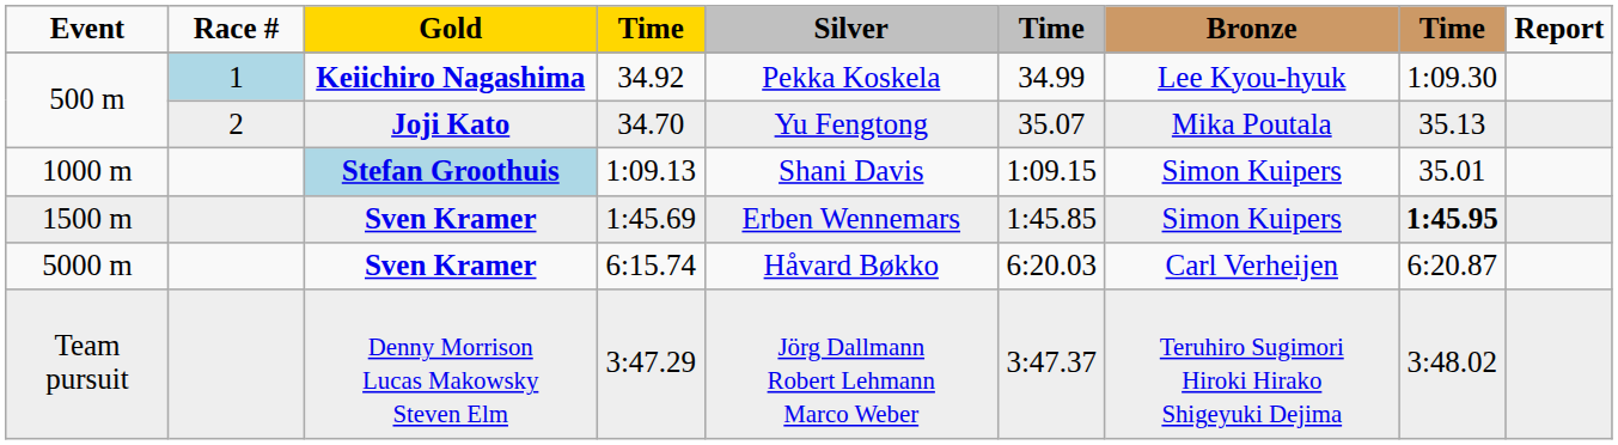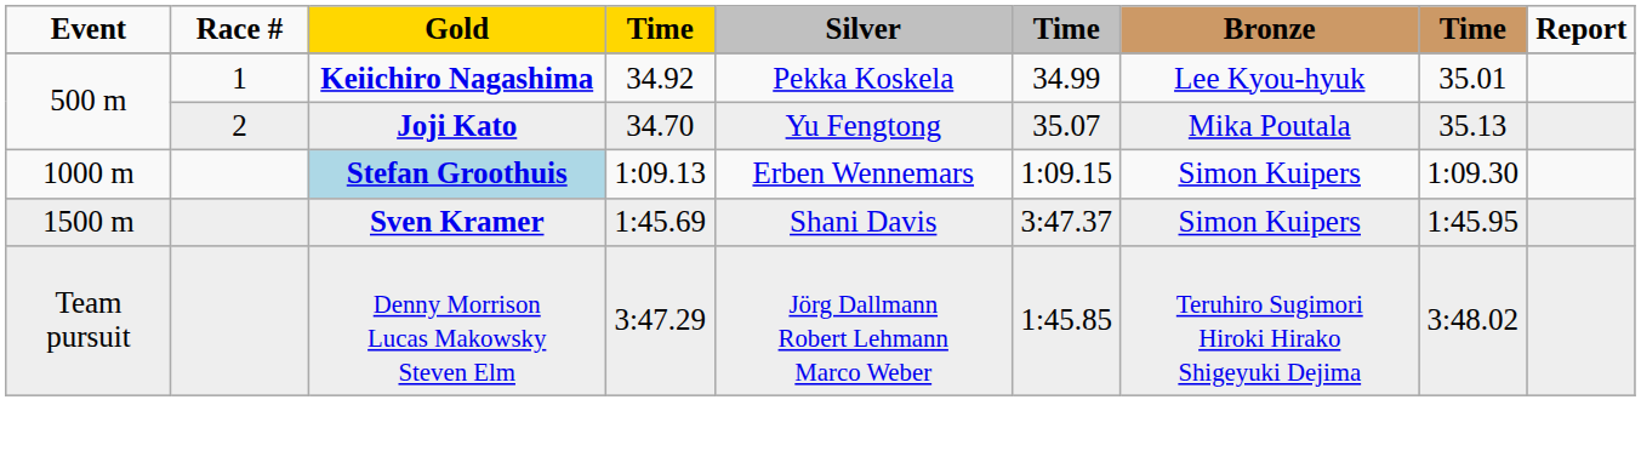34.92 | Race #: lightblue background -> no background
34.92 | column 8: 1:09.30 -> 35.01
1:09.13 | Silver: Shani Davis -> Erben Wennemars
1:09.13 | column 8: 35.01 -> 1:09.30
1:45.69 | Silver: Erben Wennemars -> Shani Davis
1:45.69 | column 6: 1:45.85 -> 3:47.37
1:45.69 | column 8: bold -> normal
- row: 5000 m | Sven Kramer | 6:15.74 | Håvard Bøkko | 6:20.03 | Carl Verheijen | 6:20.87
3:47.29 | column 6: 3:47.37 -> 1:45.85
